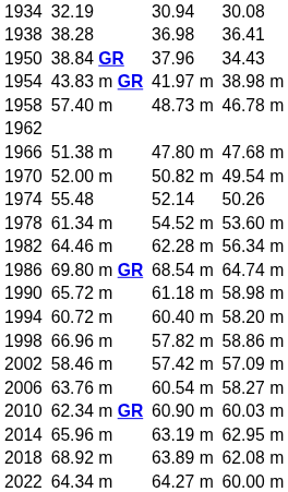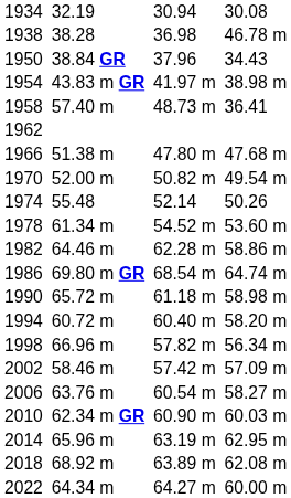1938 | column 7: 36.41 -> 46.78 m
1958 | column 7: 46.78 m -> 36.41
1982 | column 7: 56.34 m -> 58.86 m
1998 | column 7: 58.86 m -> 56.34 m
